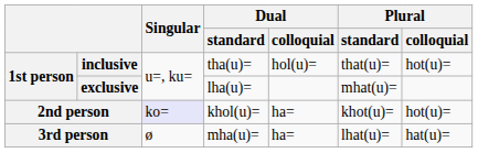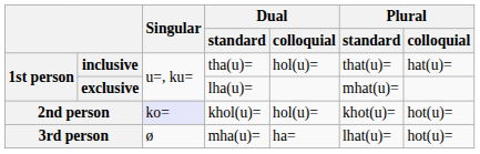inclusive | Plural / colloquial: hot(u)= -> hat(u)=
2nd person | Dual / colloquial: ha= -> hol(u)=
3rd person | Plural / colloquial: hat(u)= -> hot(u)=
